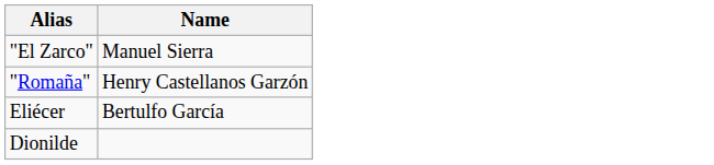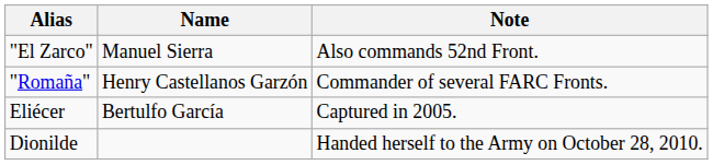+ column: Note | Also commands 52nd Front. | Commander of several FARC Fronts. | Captured in 2005. | Handed herself to the Army on October 28, 2010.
